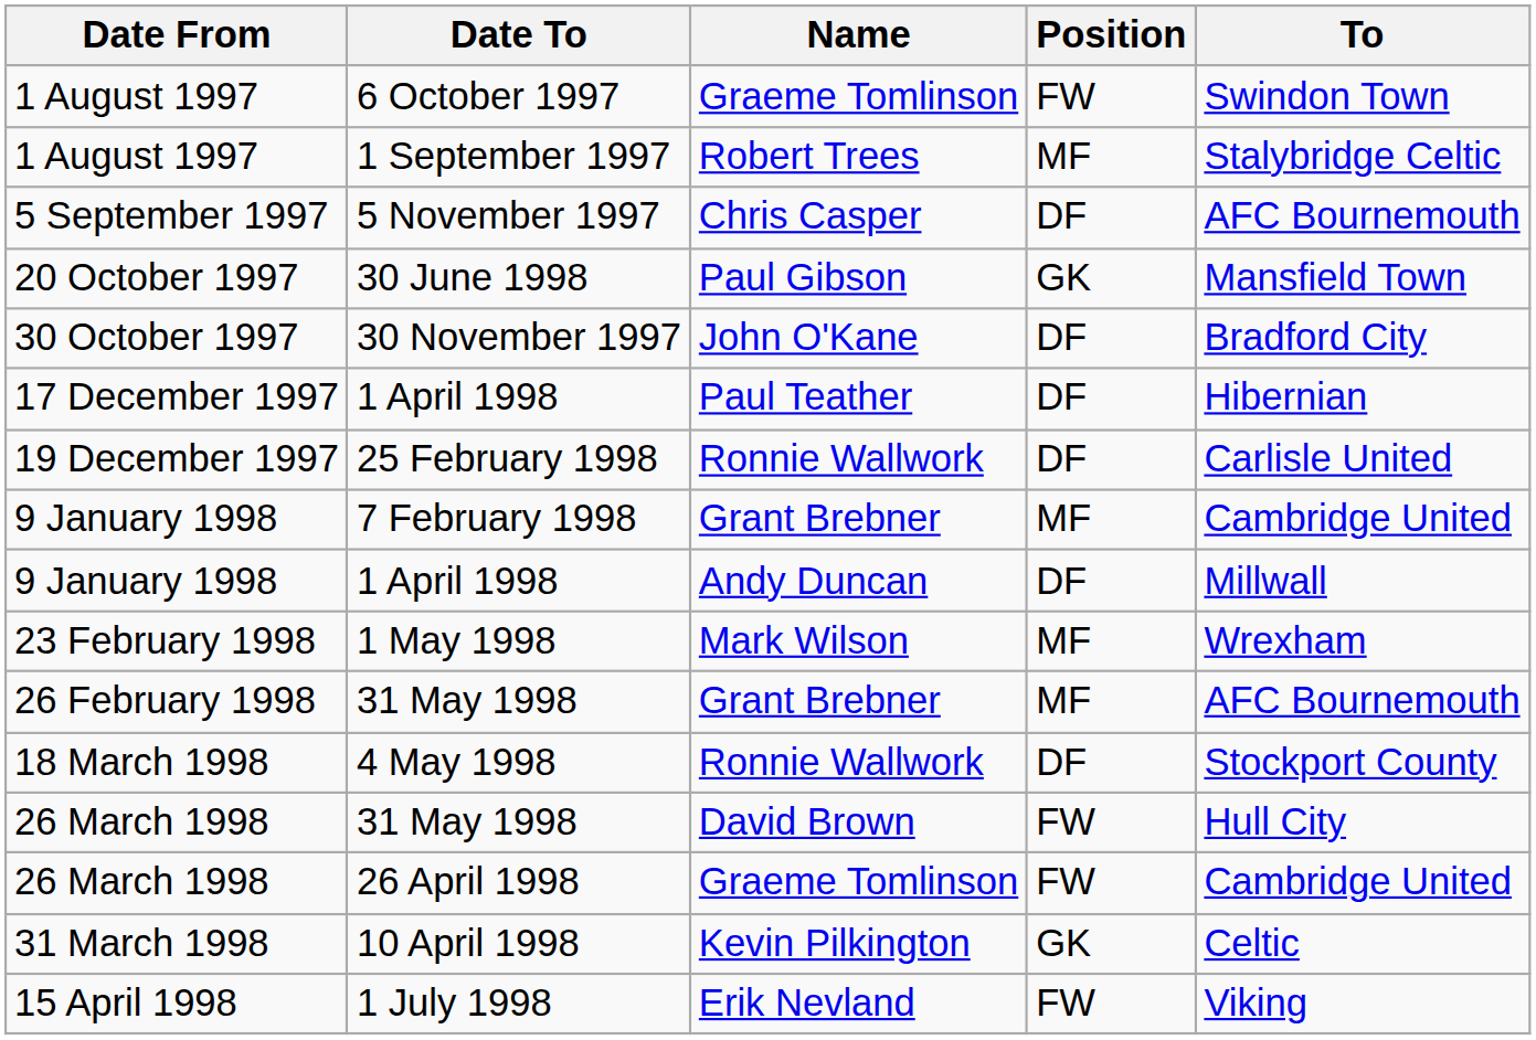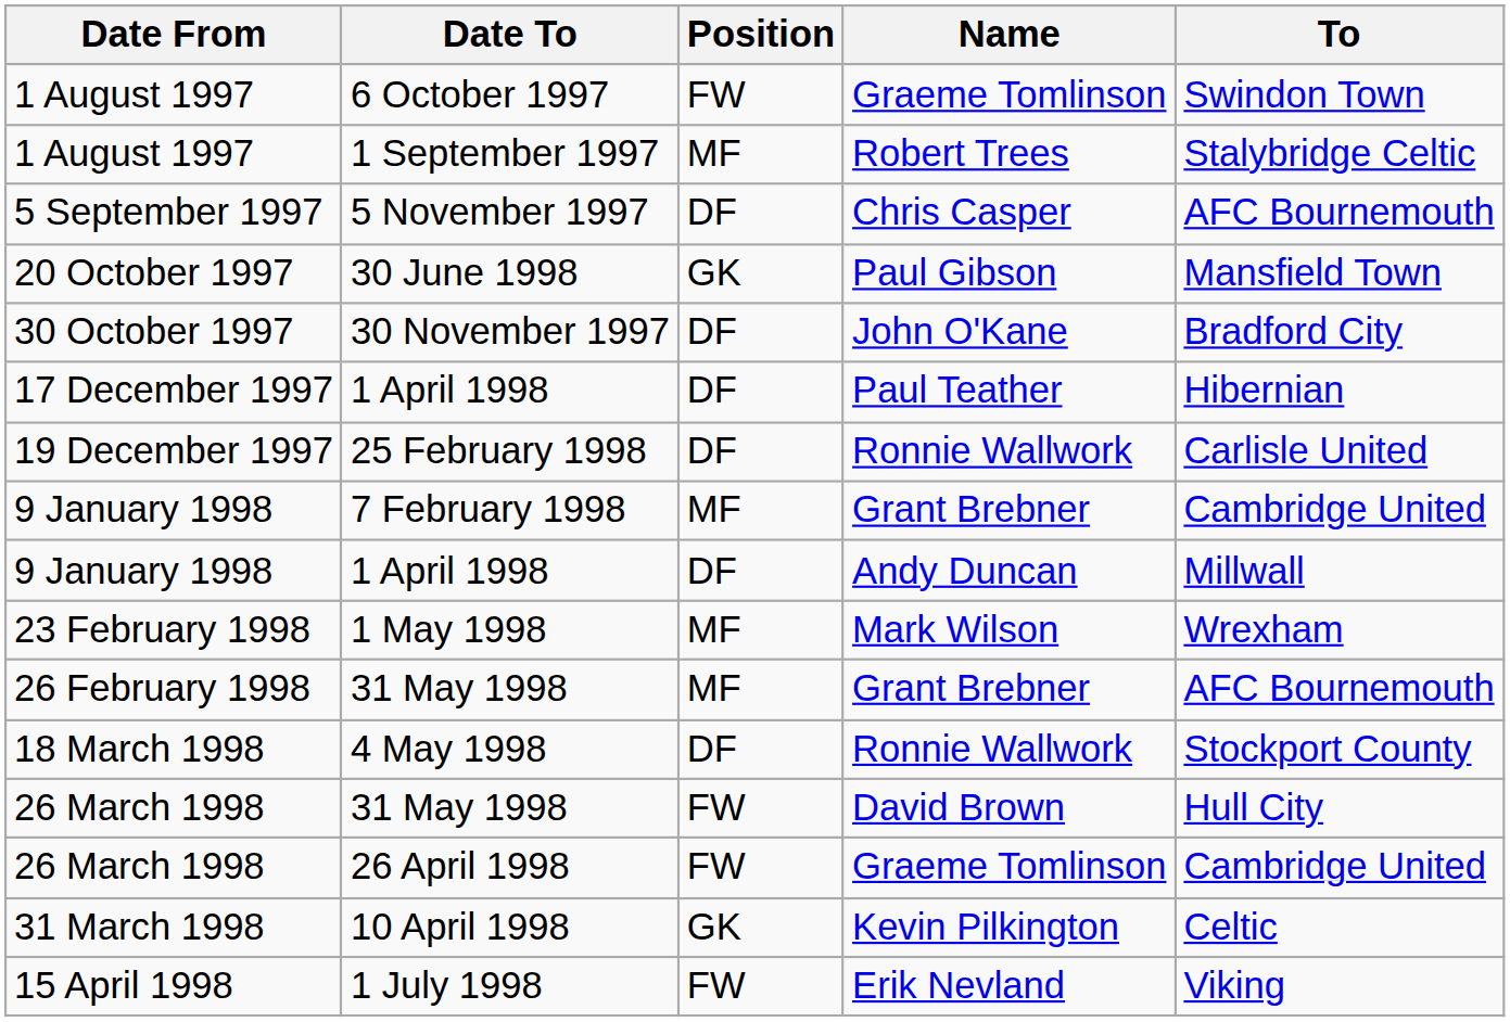columns swapped: Position <-> Name
